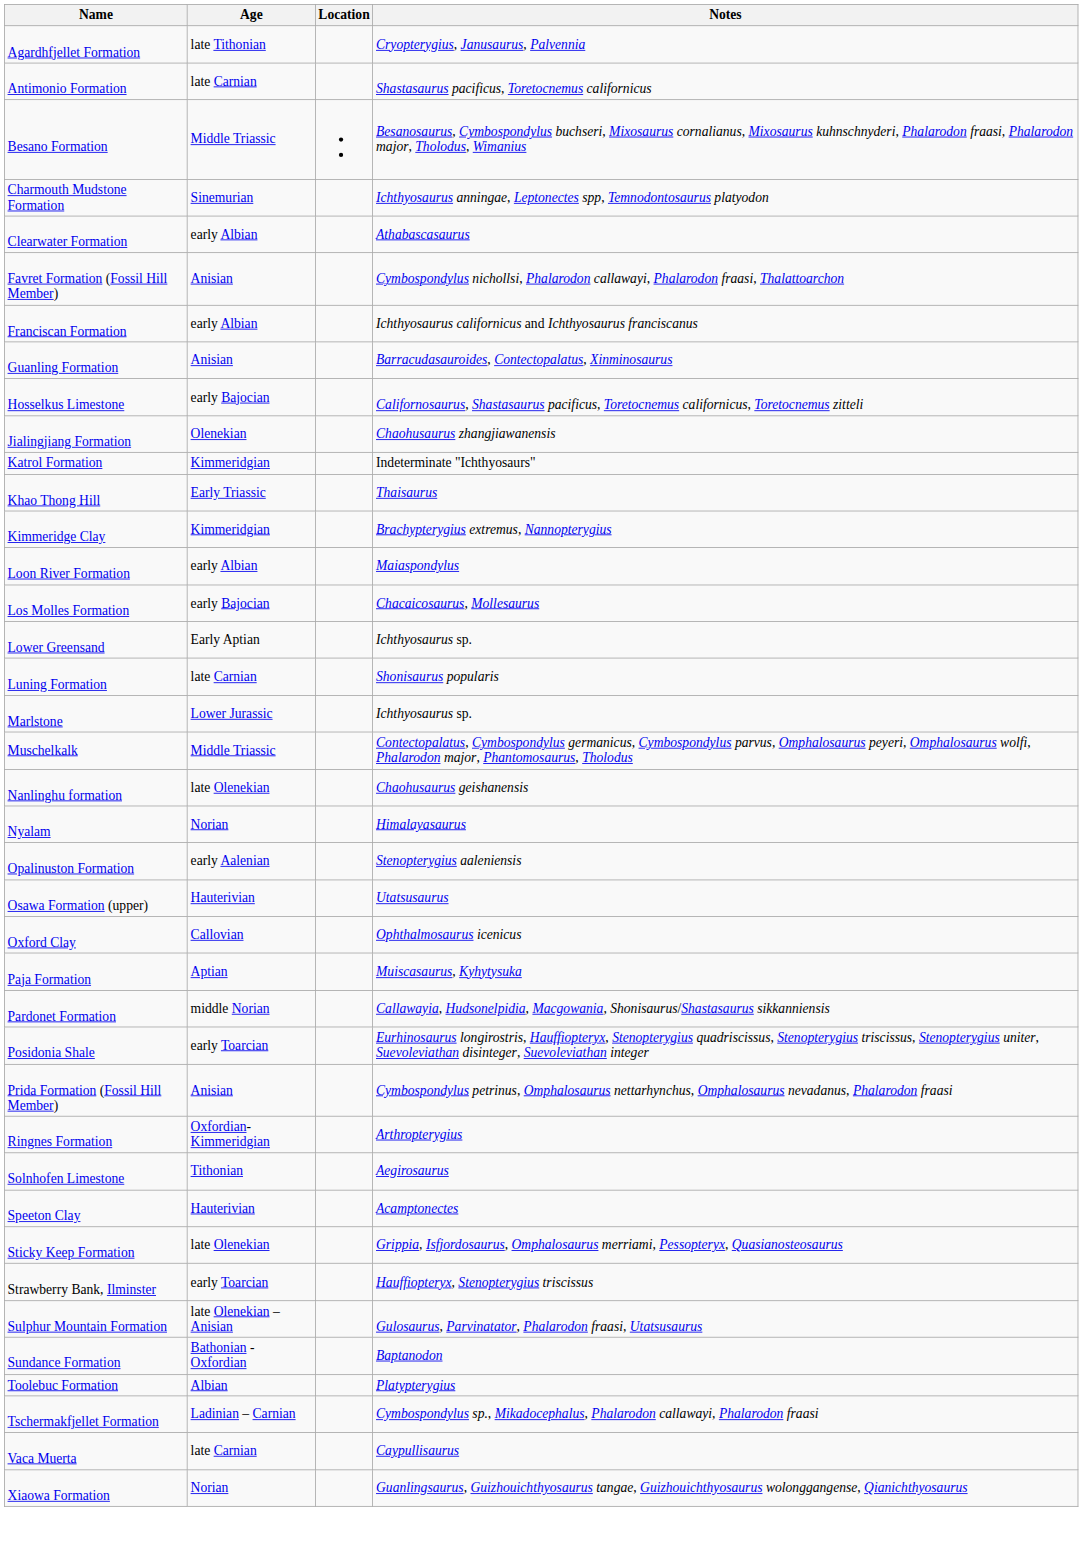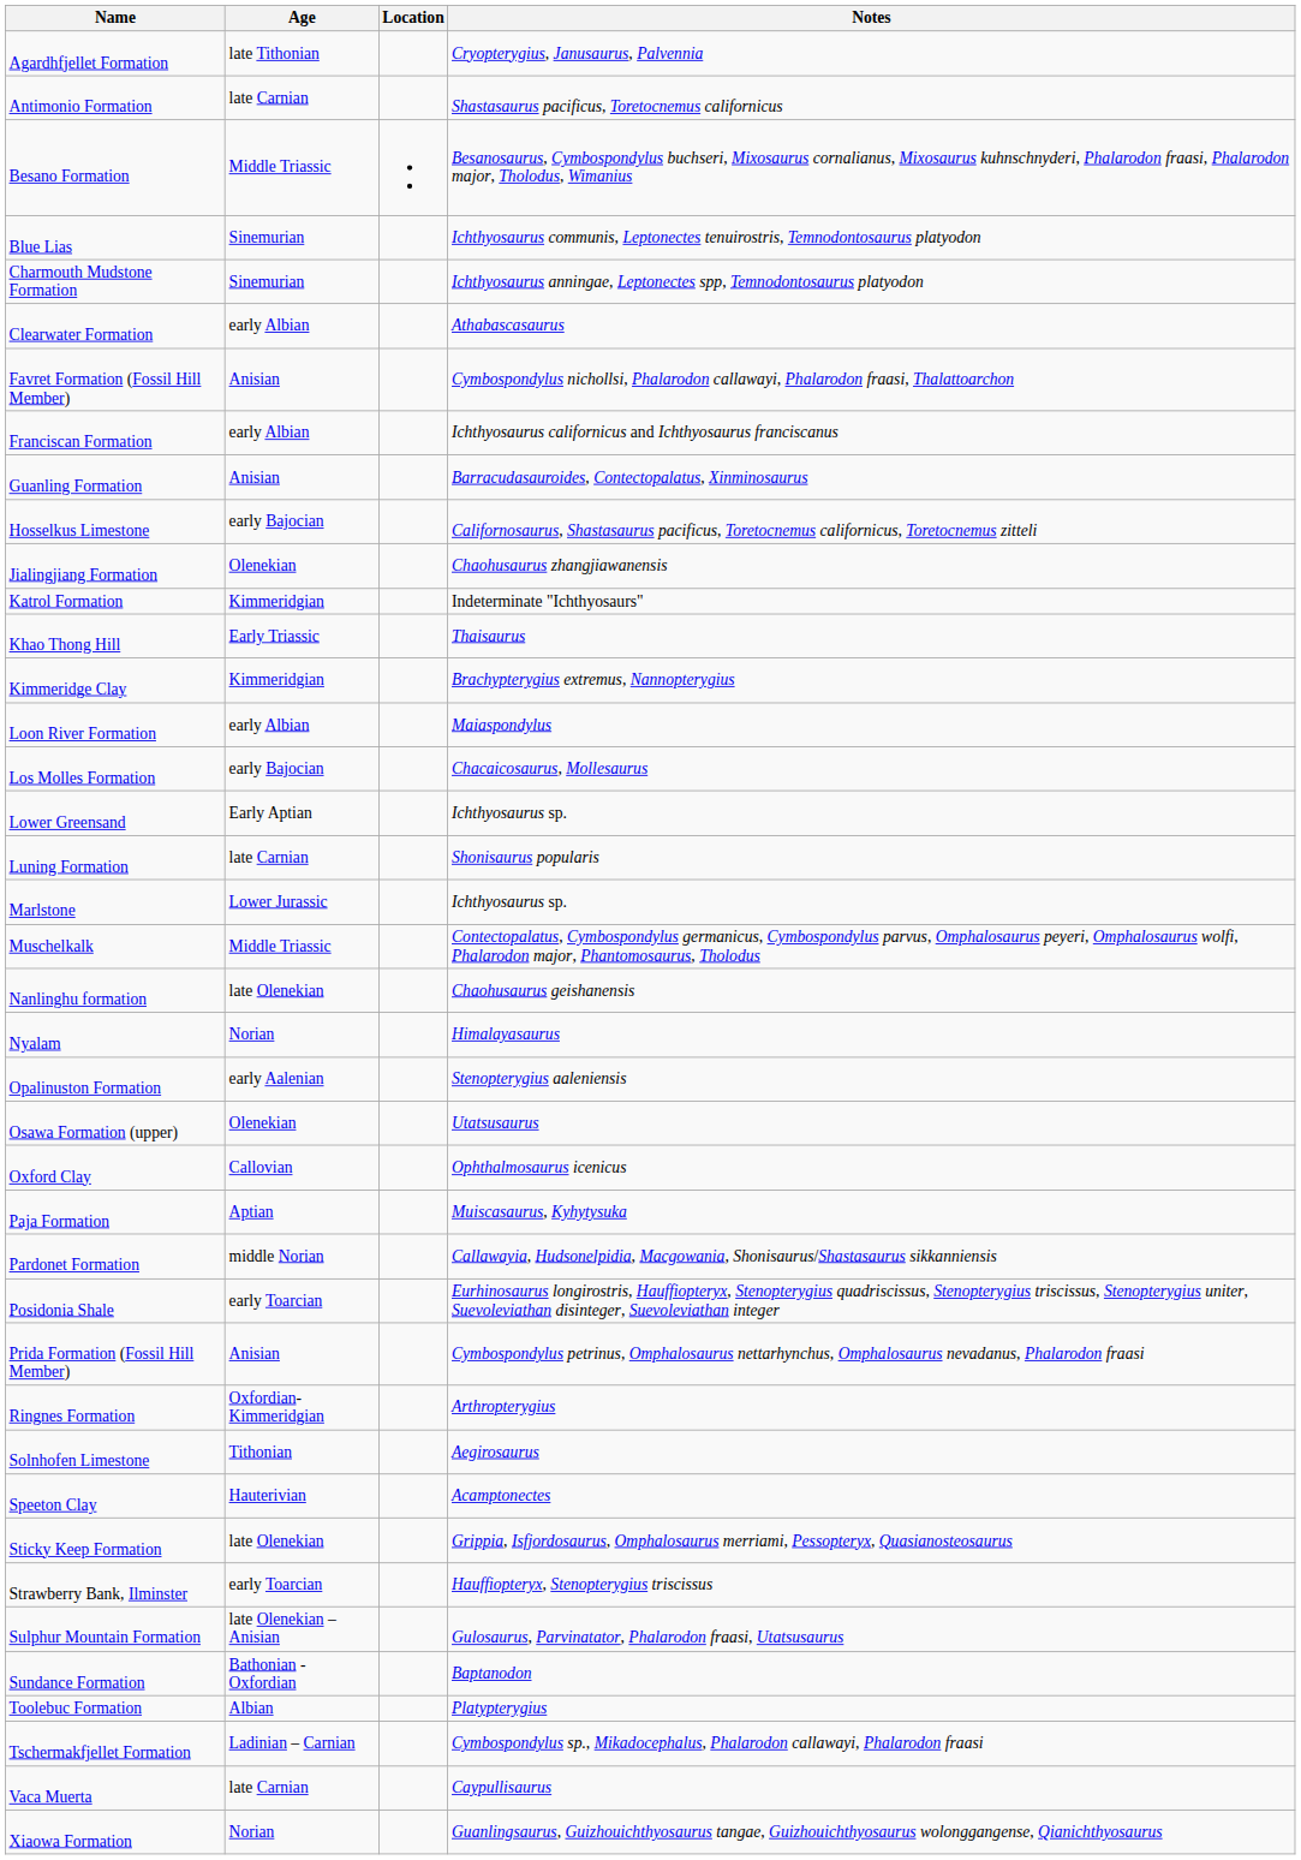+ row: Blue Lias | Sinemurian | Ichthyosaurus communis, Leptonectes tenuirostris, Temnodontosaurus platyodon
Osawa Formation (upper) | Age: Hauterivian -> Olenekian
